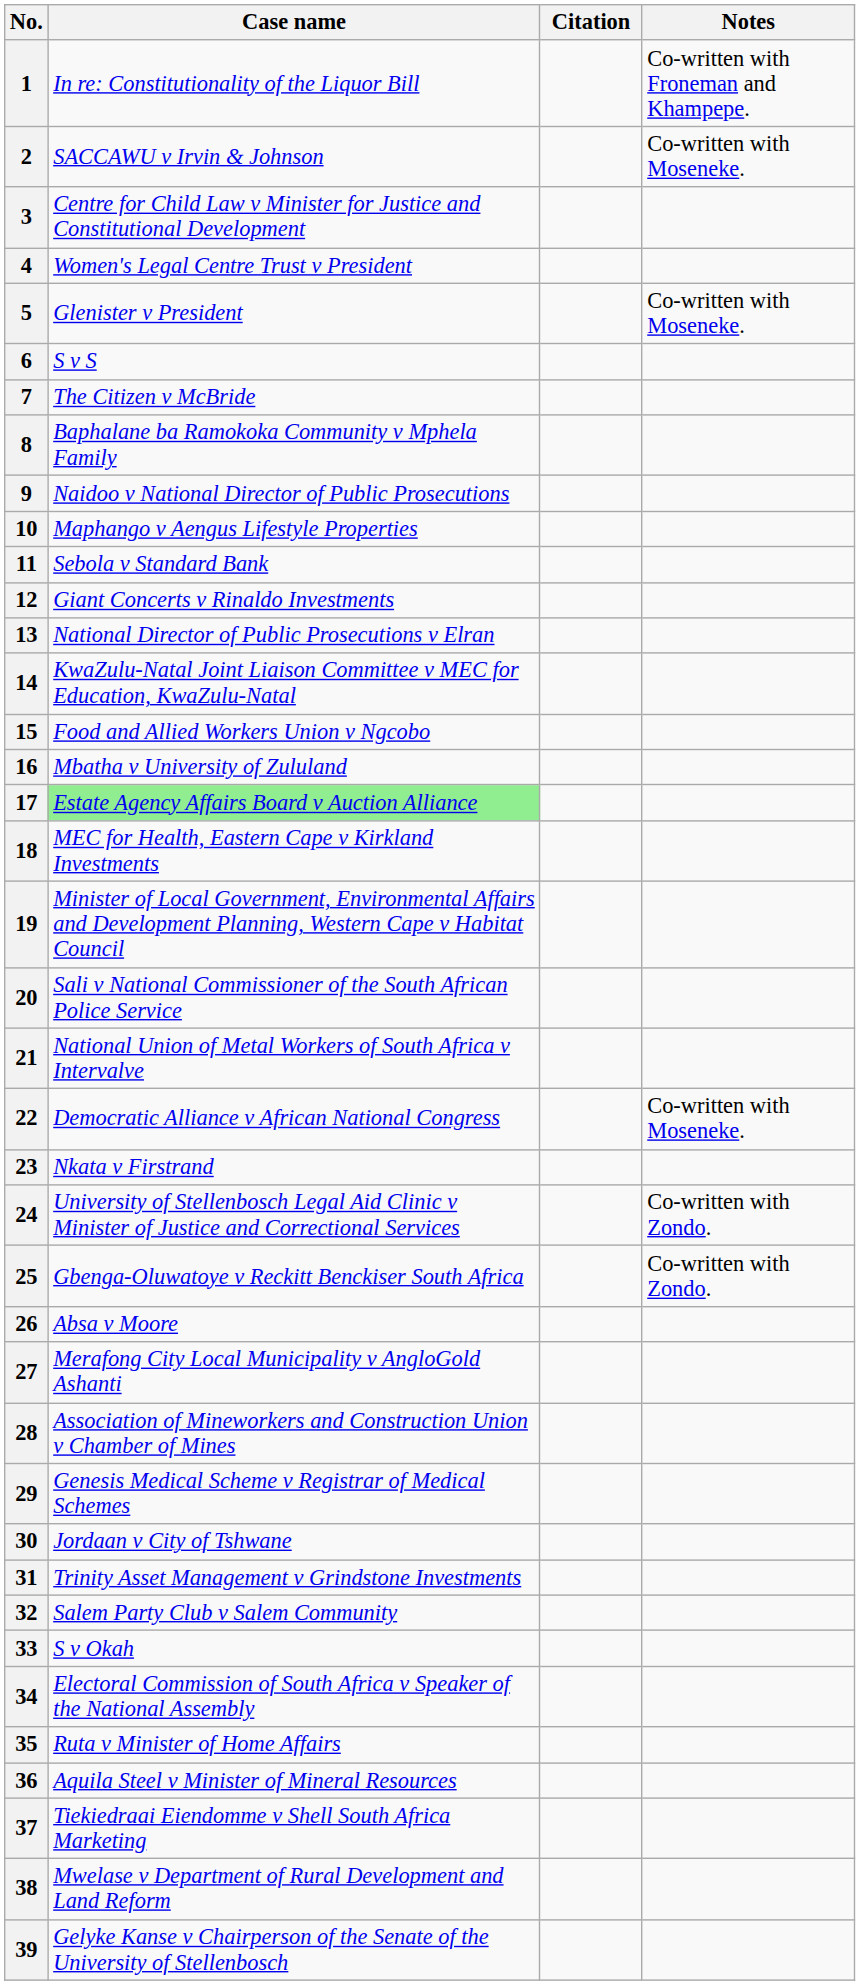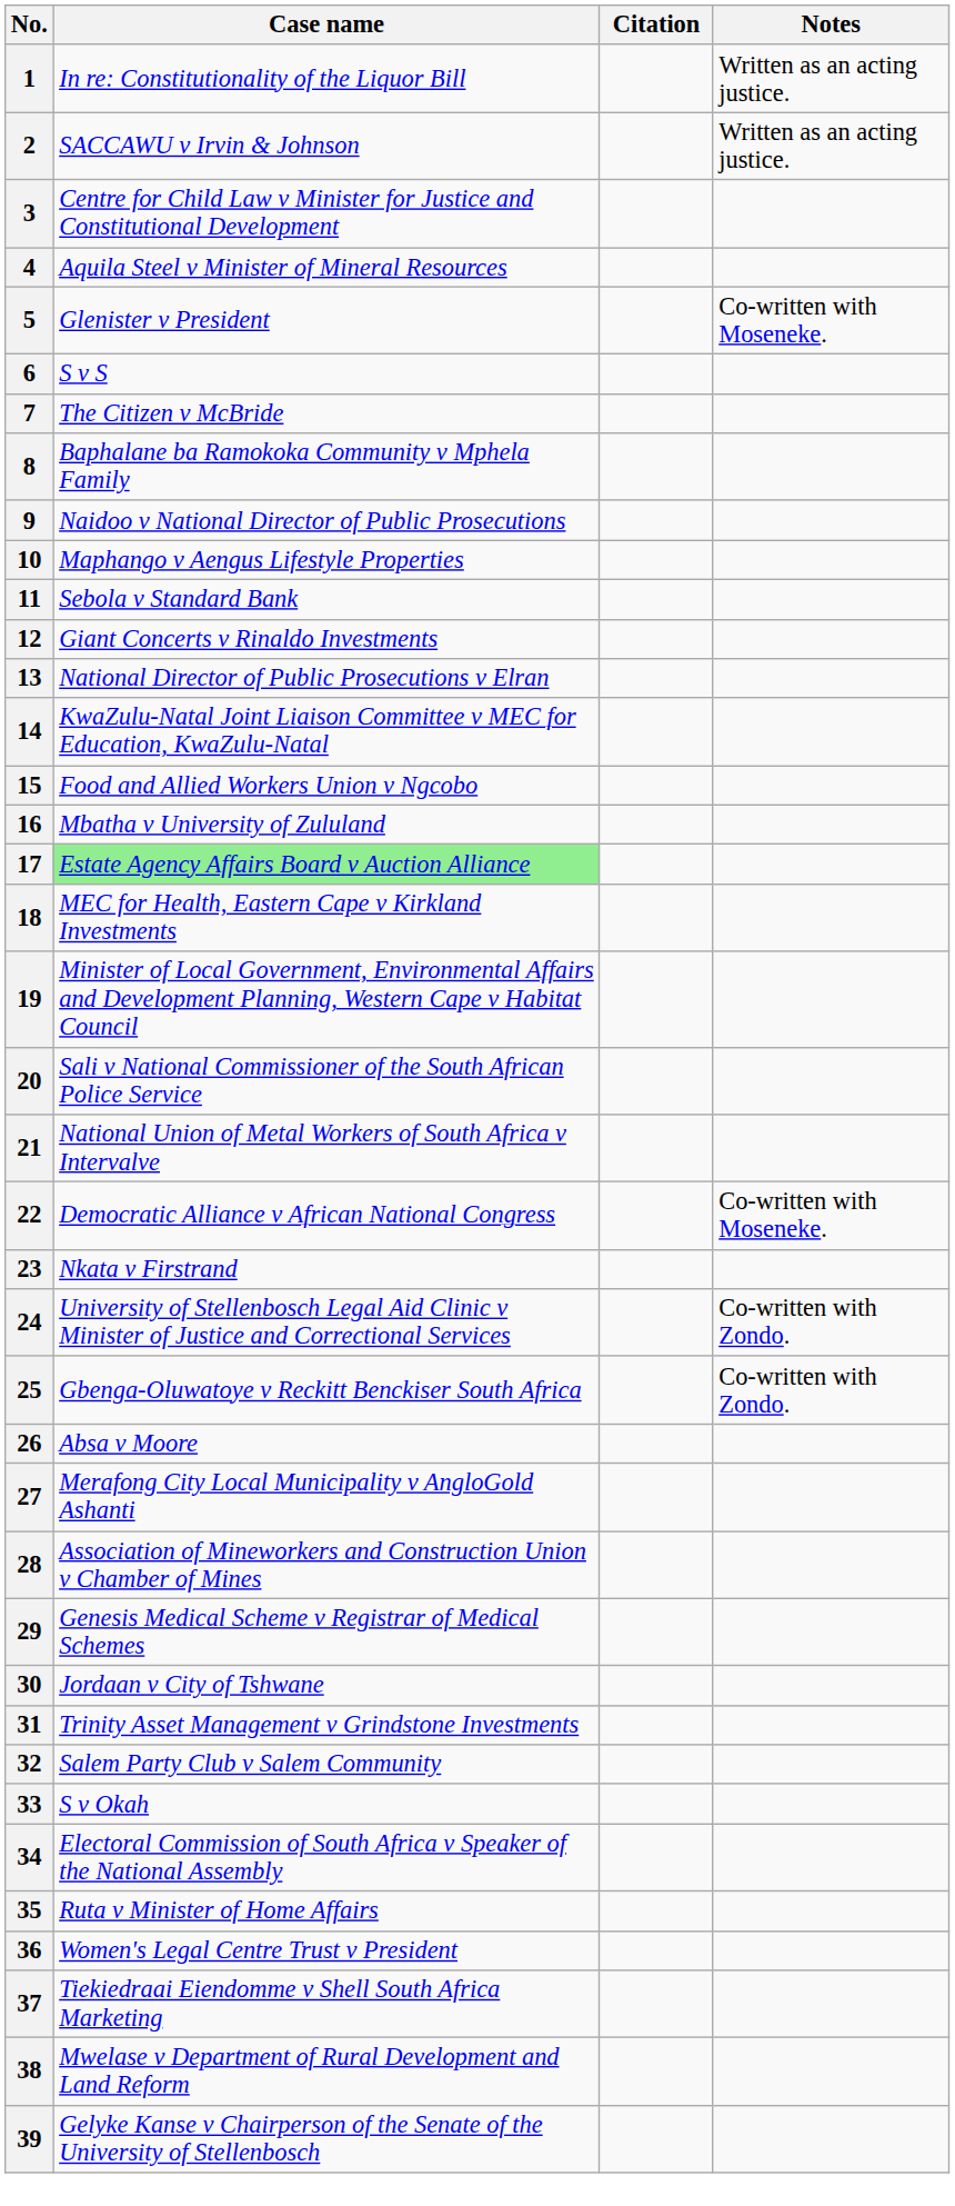1 | Notes: Co-written with Froneman and Khampepe. -> Written as an acting justice.
2 | Notes: Co-written with Moseneke. -> Written as an acting justice.
4 | Case name: Women's Legal Centre Trust v President -> Aquila Steel v Minister of Mineral Resources
36 | Case name: Aquila Steel v Minister of Mineral Resources -> Women's Legal Centre Trust v President
